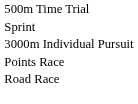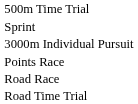+ row: Road Time Trial
